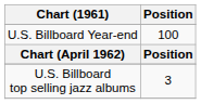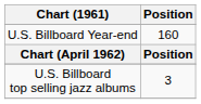U.S. Billboard Year-end | Position: 100 -> 160
